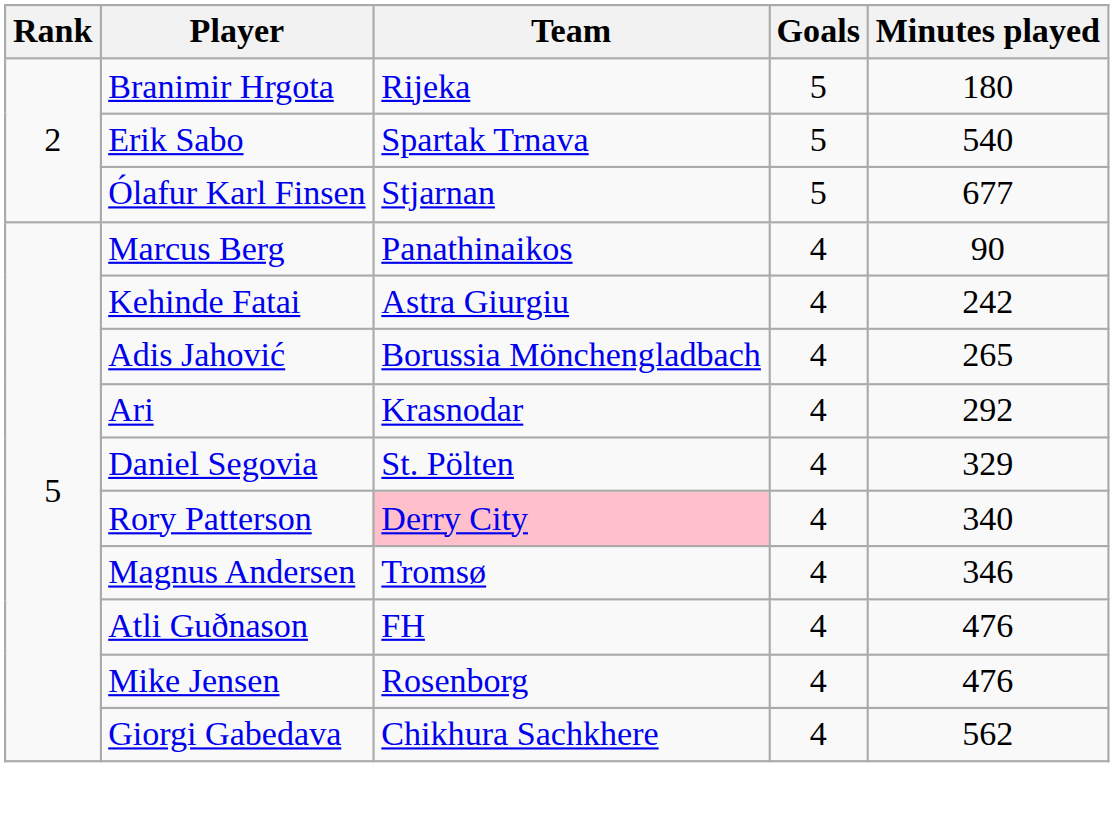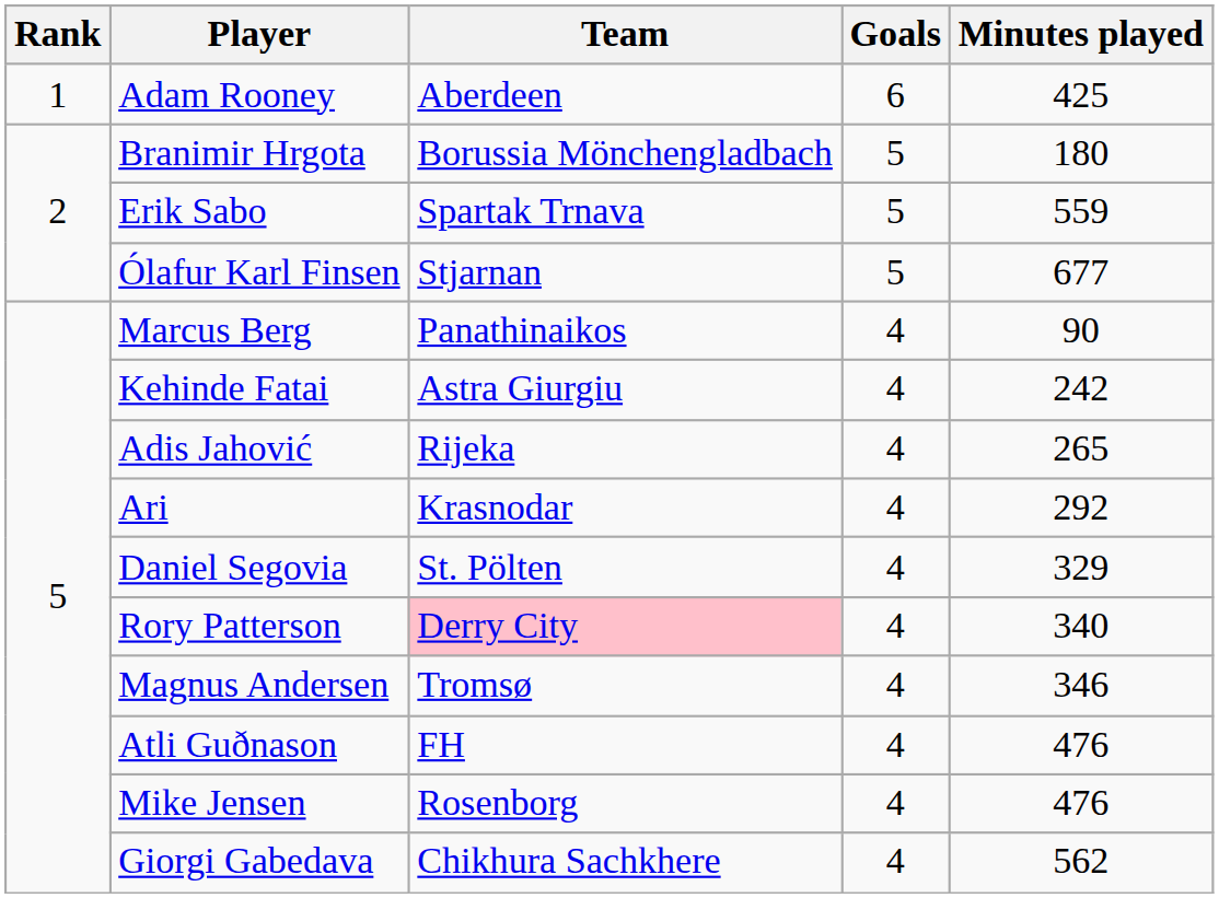+ row: 1 | Adam Rooney | Aberdeen | 6 | 425
Branimir Hrgota | Team: Rijeka -> Borussia Mönchengladbach
Erik Sabo | Minutes played: 540 -> 559
Adis Jahović | Team: Borussia Mönchengladbach -> Rijeka
